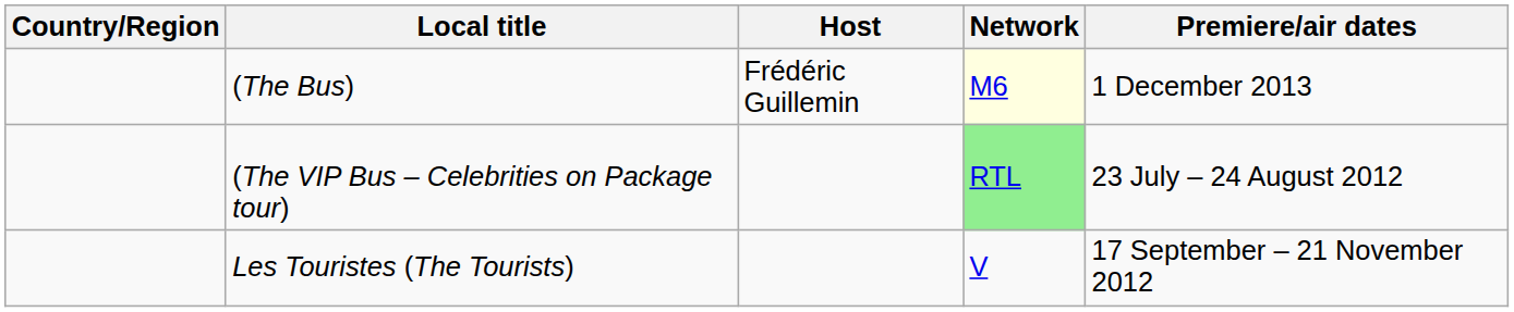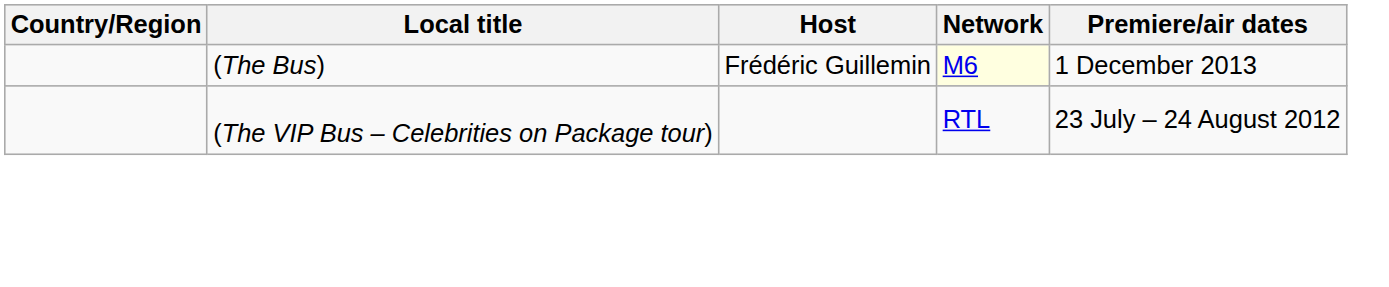(The VIP Bus – Celebrities on Package tour) | Network: lightgreen background -> no background
- row: Les Touristes (The Tourists) | V | 17 September – 21 November 2012
